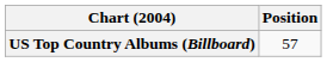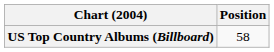US Top Country Albums (Billboard) | Position: 57 -> 58
